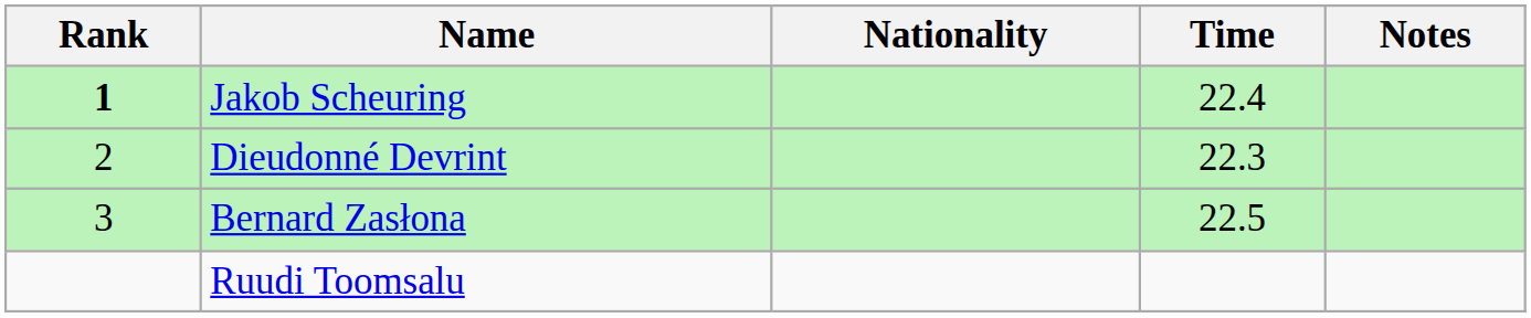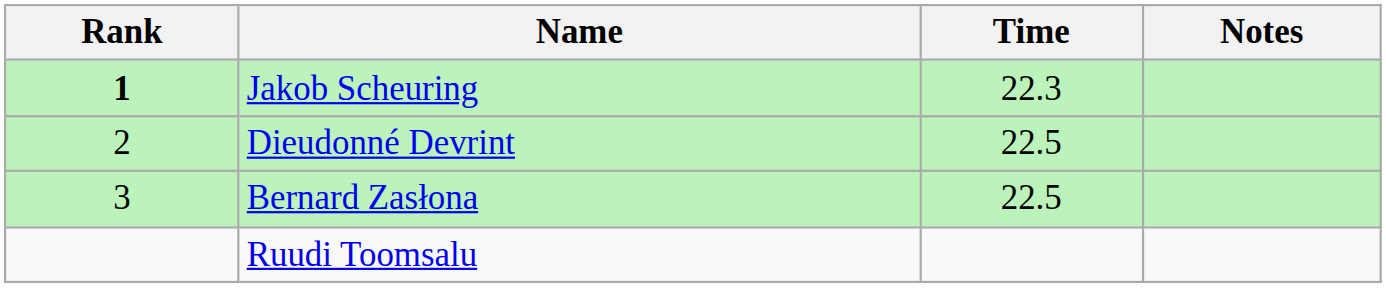- column: Nationality
Jakob Scheuring | Time: 22.4 -> 22.3
Dieudonné Devrint | Time: 22.3 -> 22.5
